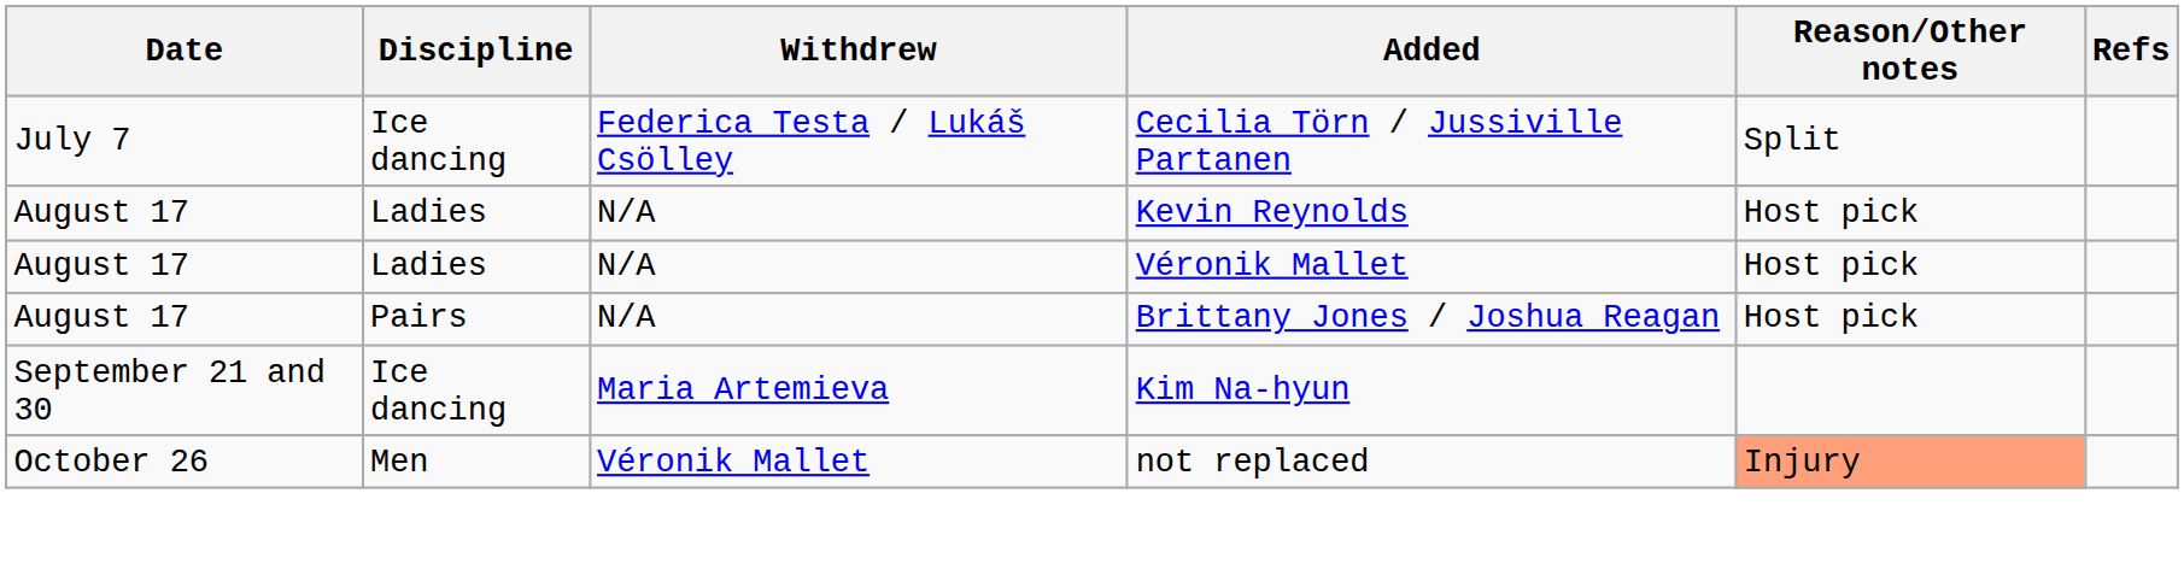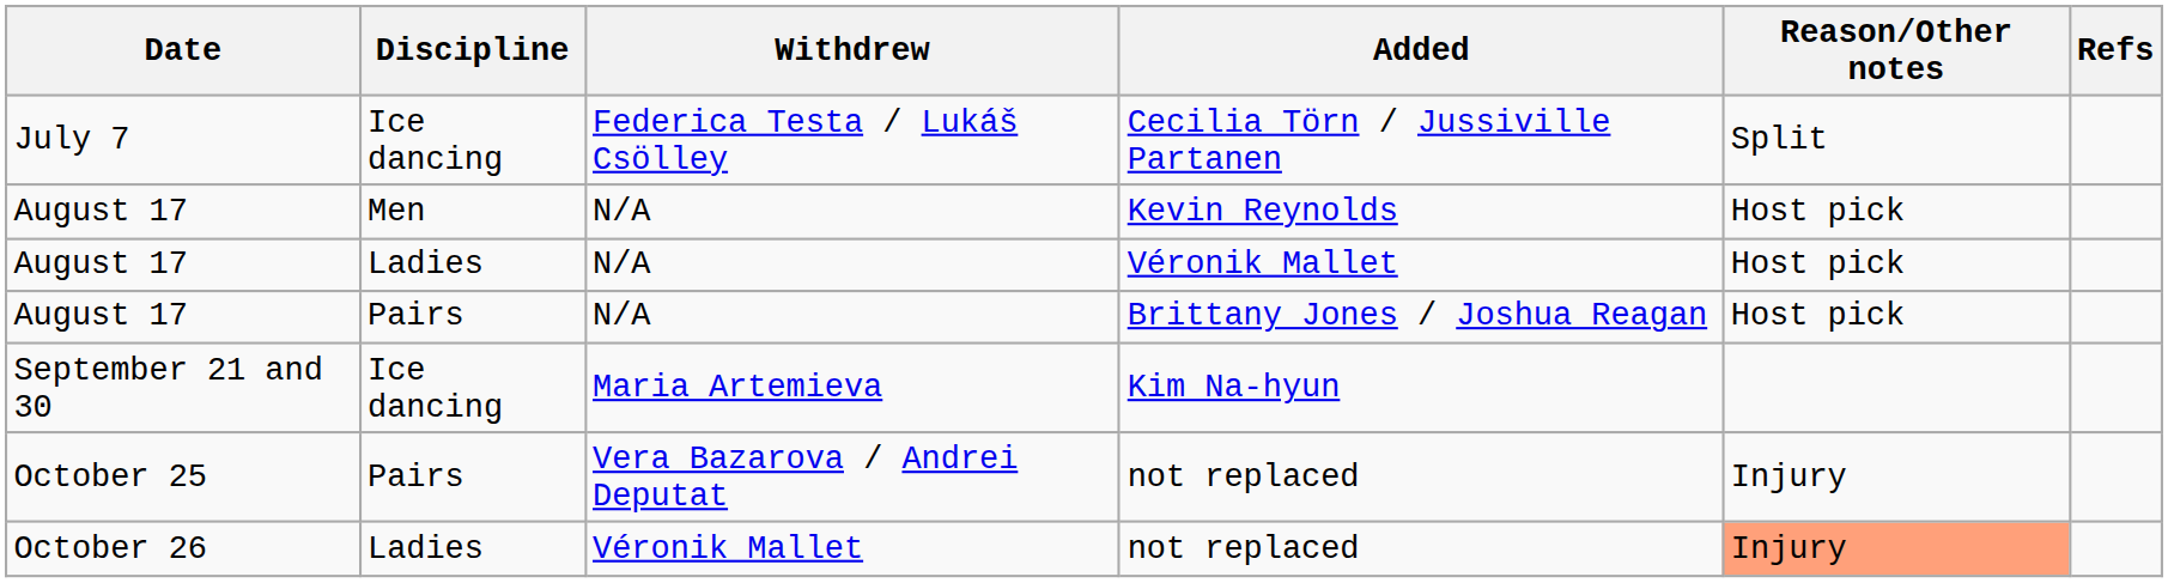Kevin Reynolds | Discipline: Ladies -> Men
+ row: October 25 | Pairs | Vera Bazarova / Andrei Deputat | not replaced | Injury
October 26 / not replaced | Discipline: Men -> Ladies
